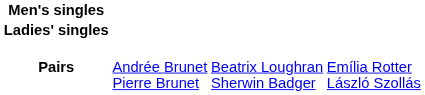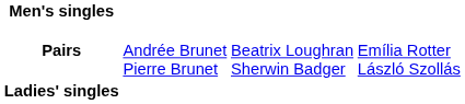rows swapped: Ladies' singles <-> Pairs
